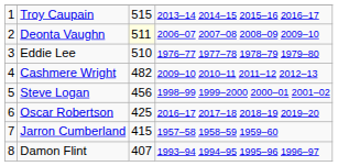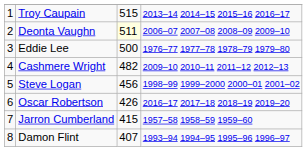Eddie Lee | column 3: 510 -> 500
Oscar Robertson | column 3: 425 -> 426
